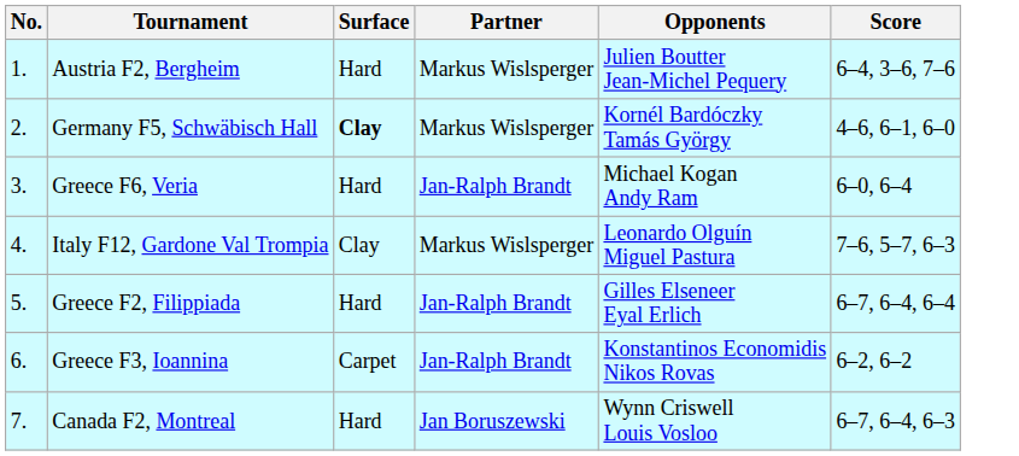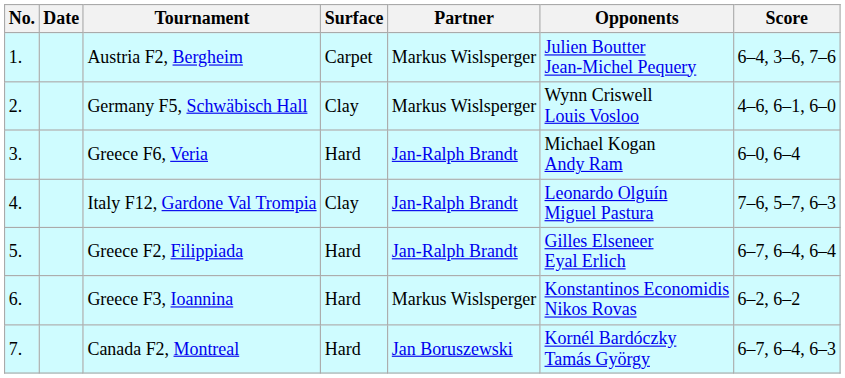+ column: Date
Austria F2, Bergheim | Surface: Hard -> Carpet
Germany F5, Schwäbisch Hall | Surface: bold -> normal
Germany F5, Schwäbisch Hall | Opponents: Kornél Bardóczky Tamás György -> Wynn Criswell Louis Vosloo
Italy F12, Gardone Val Trompia | Partner: Markus Wislsperger -> Jan-Ralph Brandt
Greece F3, Ioannina | Surface: Carpet -> Hard
Greece F3, Ioannina | Partner: Jan-Ralph Brandt -> Markus Wislsperger
Canada F2, Montreal | Opponents: Wynn Criswell Louis Vosloo -> Kornél Bardóczky Tamás György
